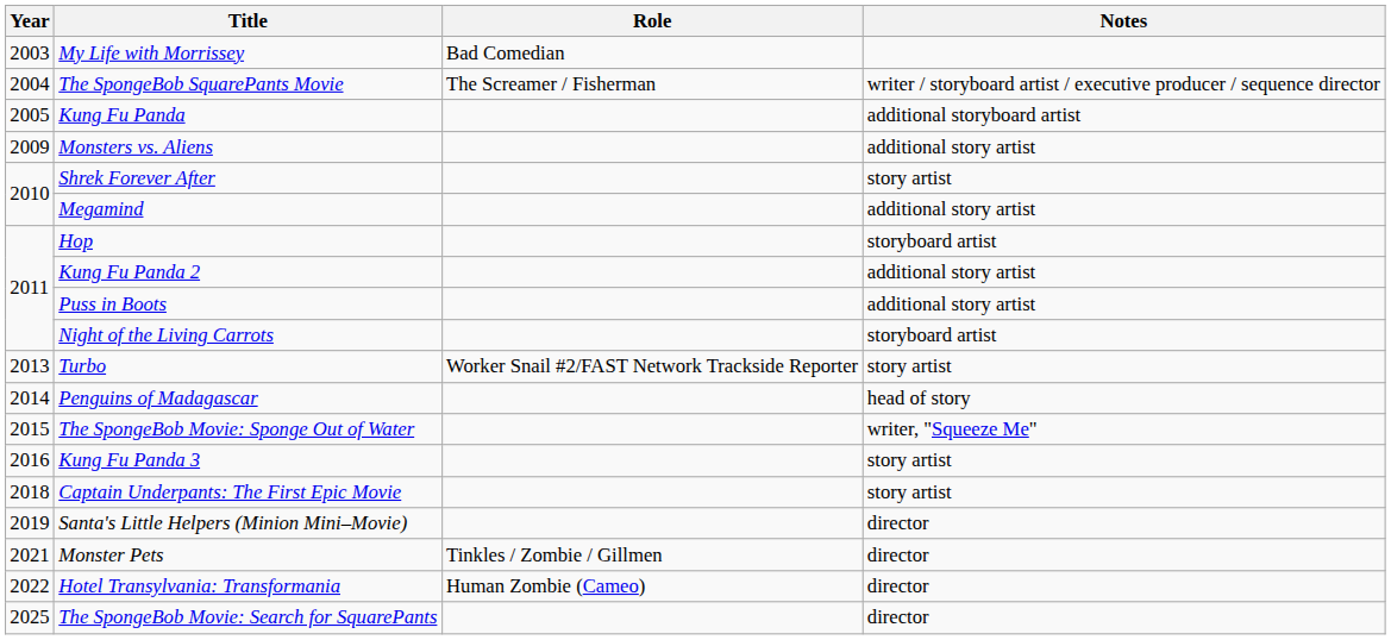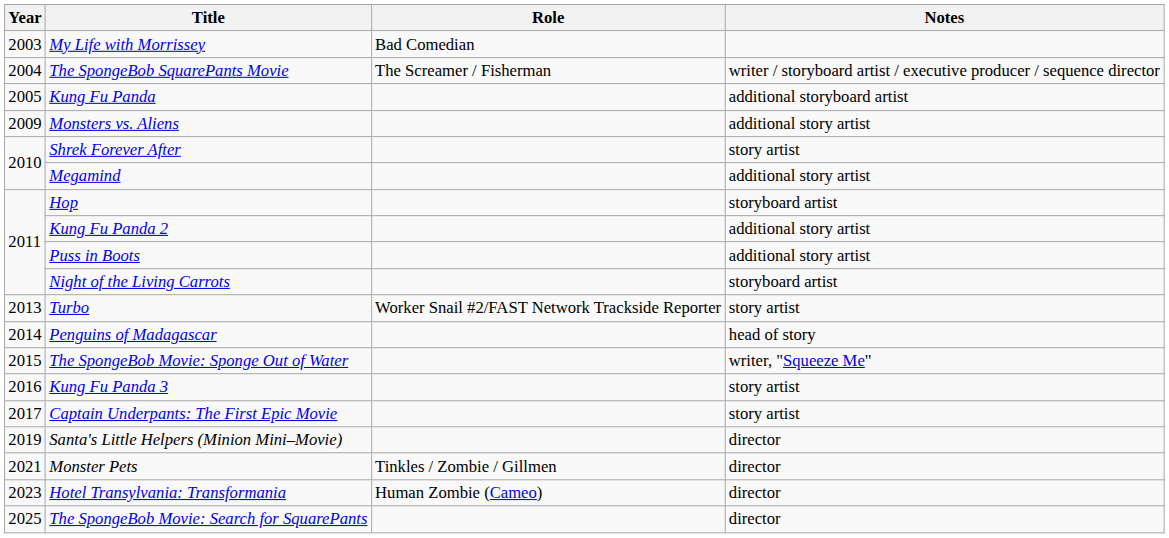Captain Underpants: The First Epic Movie | Year: 2018 -> 2017
Hotel Transylvania: Transformania | Year: 2022 -> 2023
